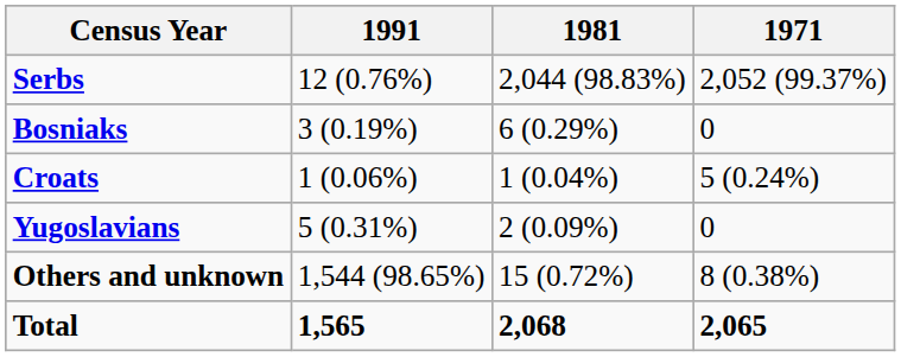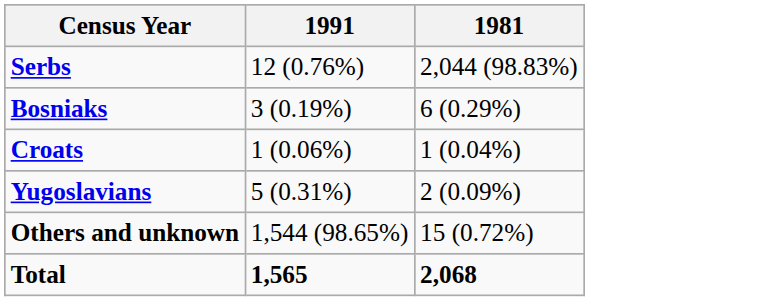- column: 1971 | 2,052 (99.37%) | 0 | 5 (0.24%) | 0 | 8 (0.38%) | 2,065
